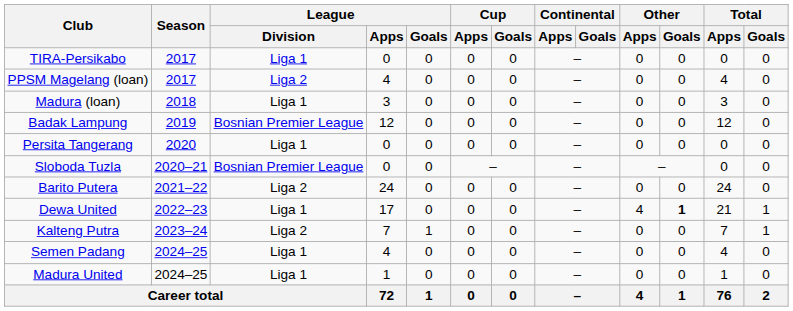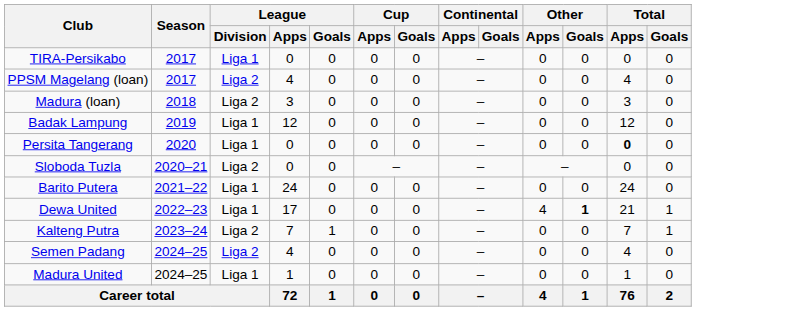Madura (loan) | League / Division: Liga 1 -> Liga 2
Badak Lampung | League / Division: Bosnian Premier League -> Liga 1
Persita Tangerang | Total / Apps: normal -> bold
Sloboda Tuzla | League / Division: Bosnian Premier League -> Liga 2
Barito Putera | League / Division: Liga 2 -> Liga 1
Semen Padang | League / Division: Liga 1 -> Liga 2
